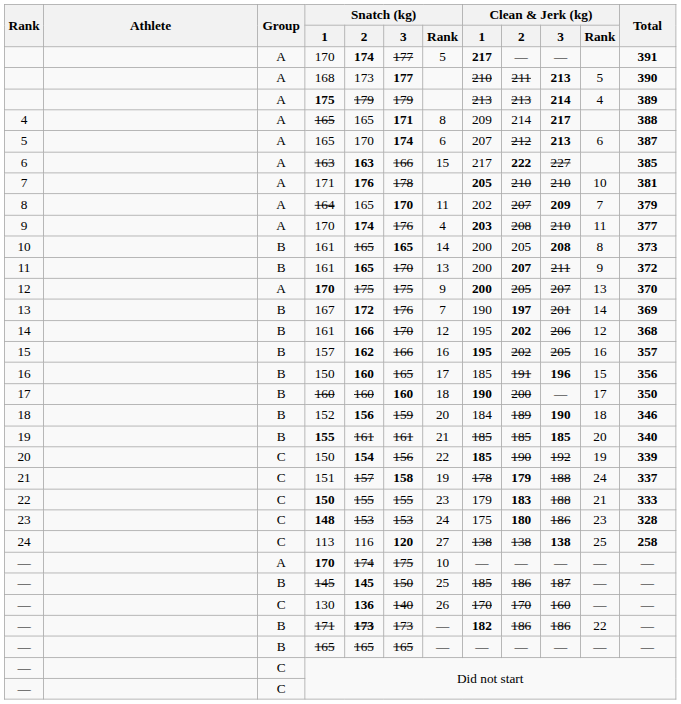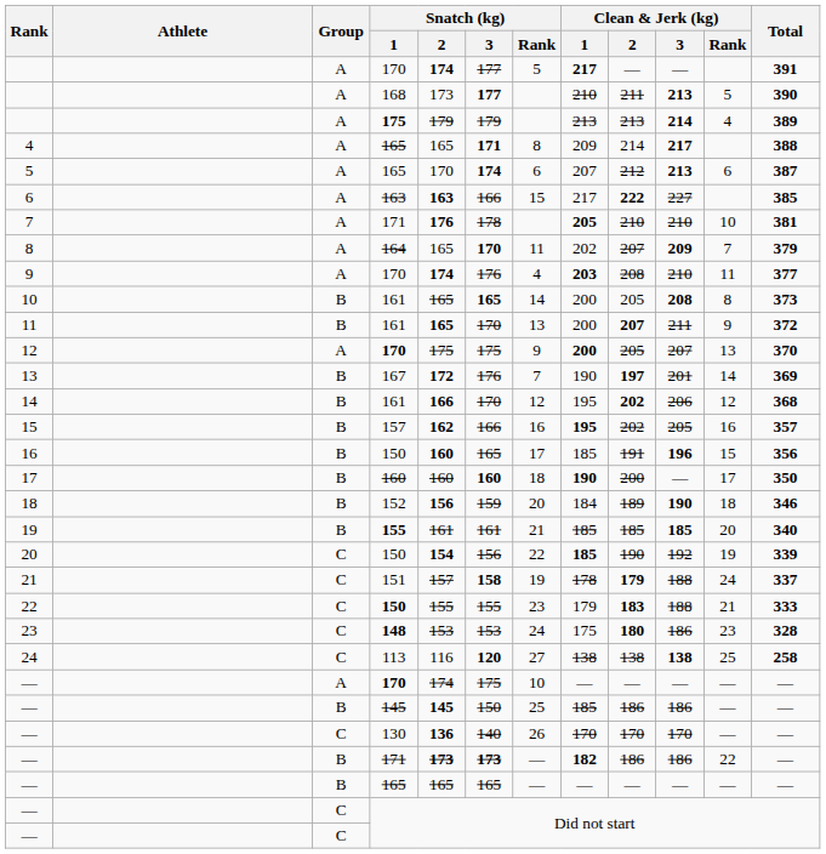— / 145 | Clean & Jerk (kg) / 3: 187 -> 186
— / 130 | Clean & Jerk (kg) / 3: 160 -> 170
— / 171 | Snatch (kg) / 3: normal -> bold
